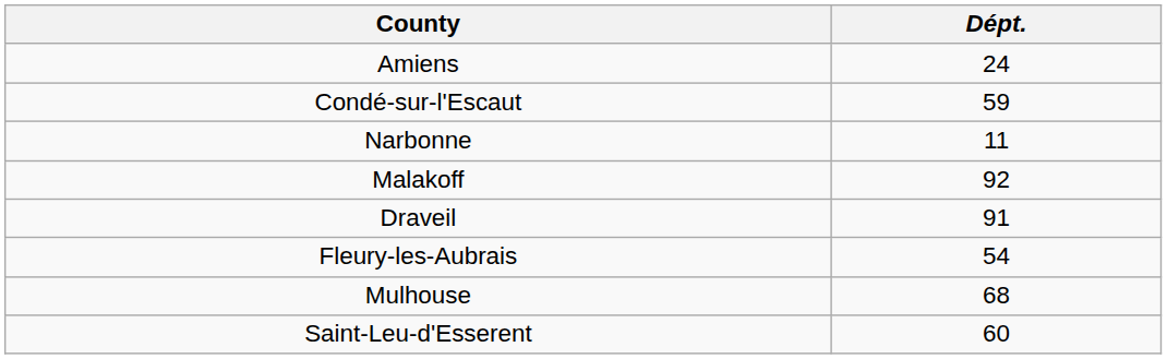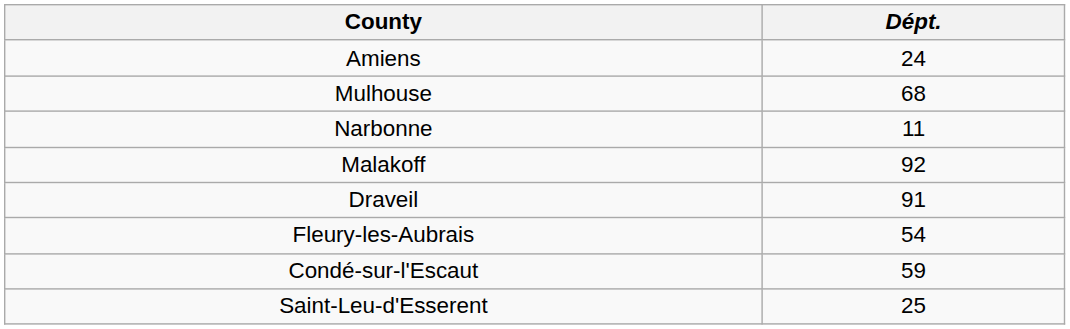rows swapped: Mulhouse <-> Condé-sur-l'Escaut
Saint-Leu-d'Esserent | Dépt.: 60 -> 25
